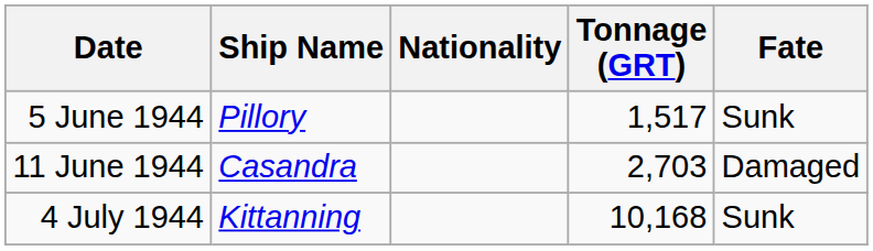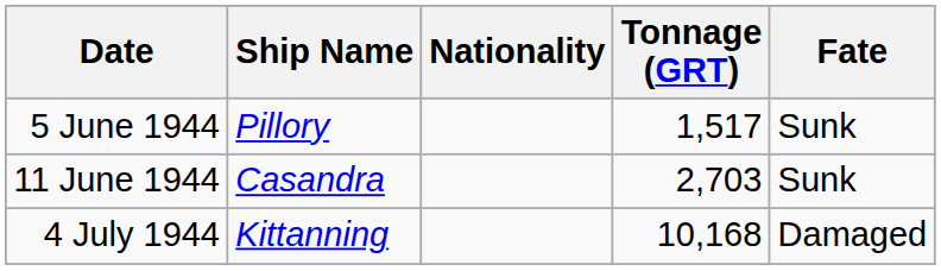11 June 1944 | Fate: Damaged -> Sunk
4 July 1944 | Fate: Sunk -> Damaged
